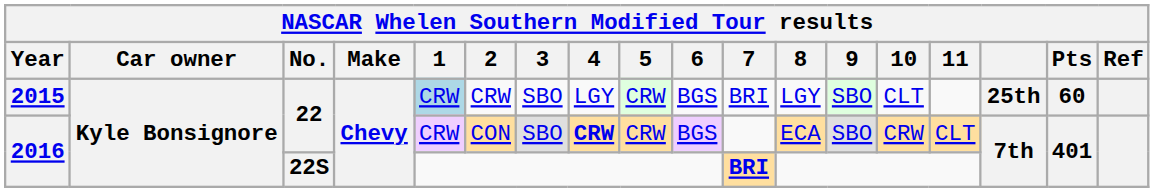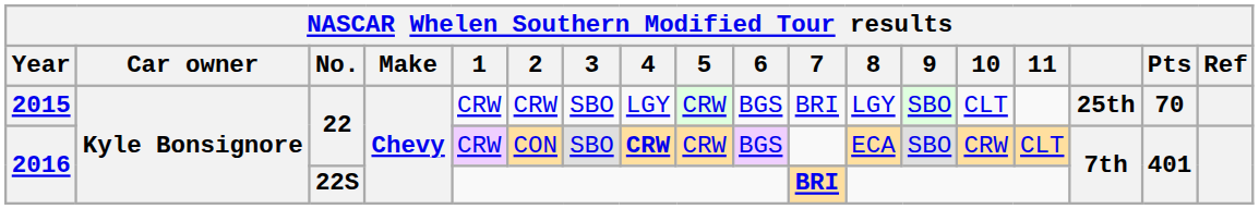2015 | 1: lightblue background -> no background
2015 | Pts: 60 -> 70
